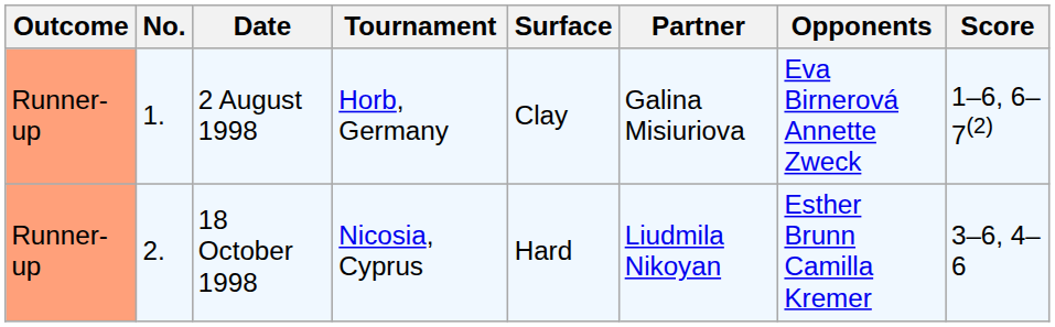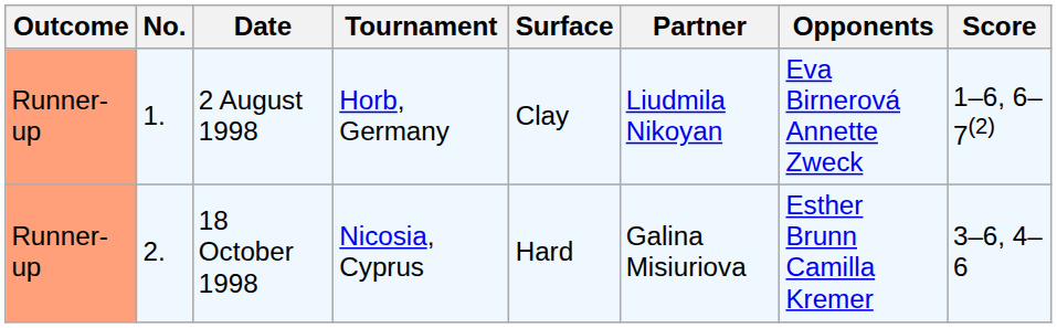2 August 1998 | Partner: Galina Misiuriova -> Liudmila Nikoyan
18 October 1998 | Partner: Liudmila Nikoyan -> Galina Misiuriova
